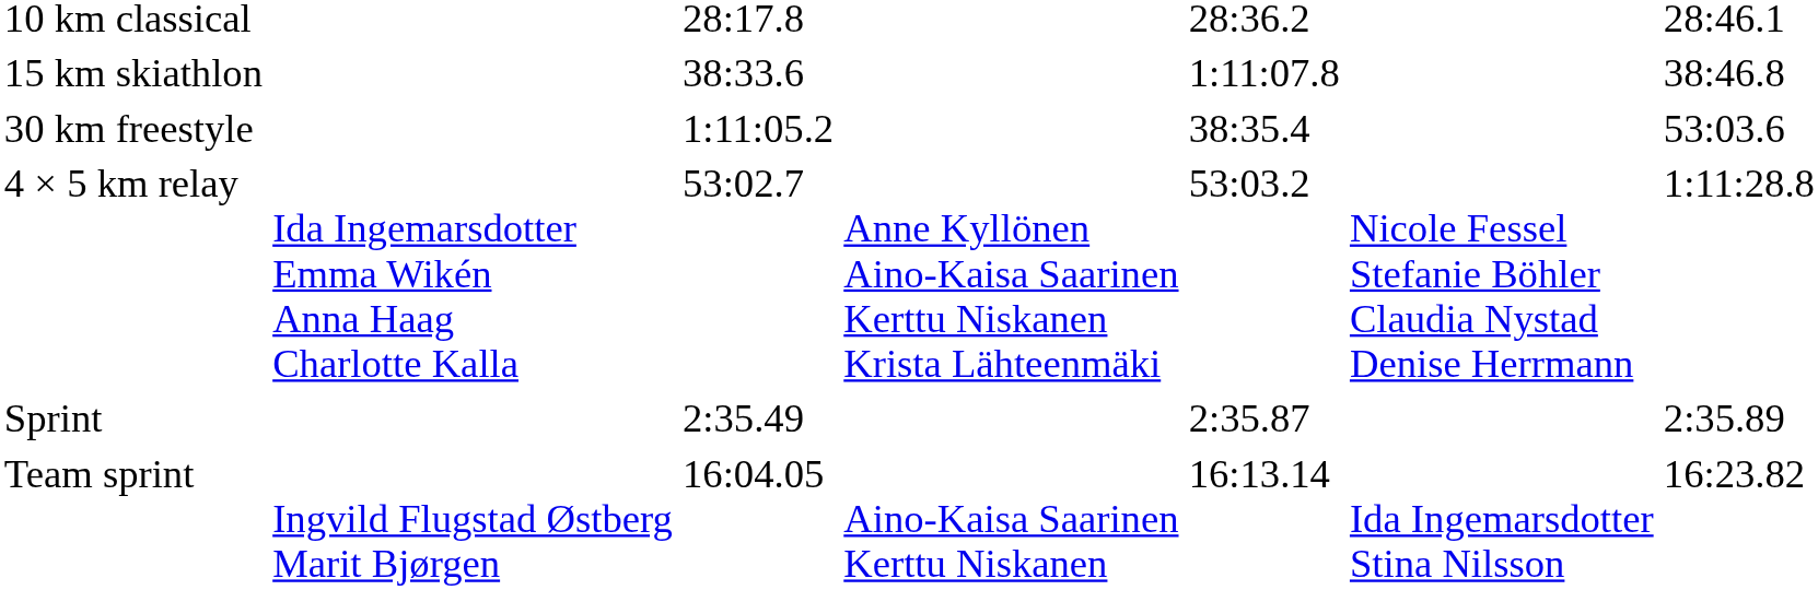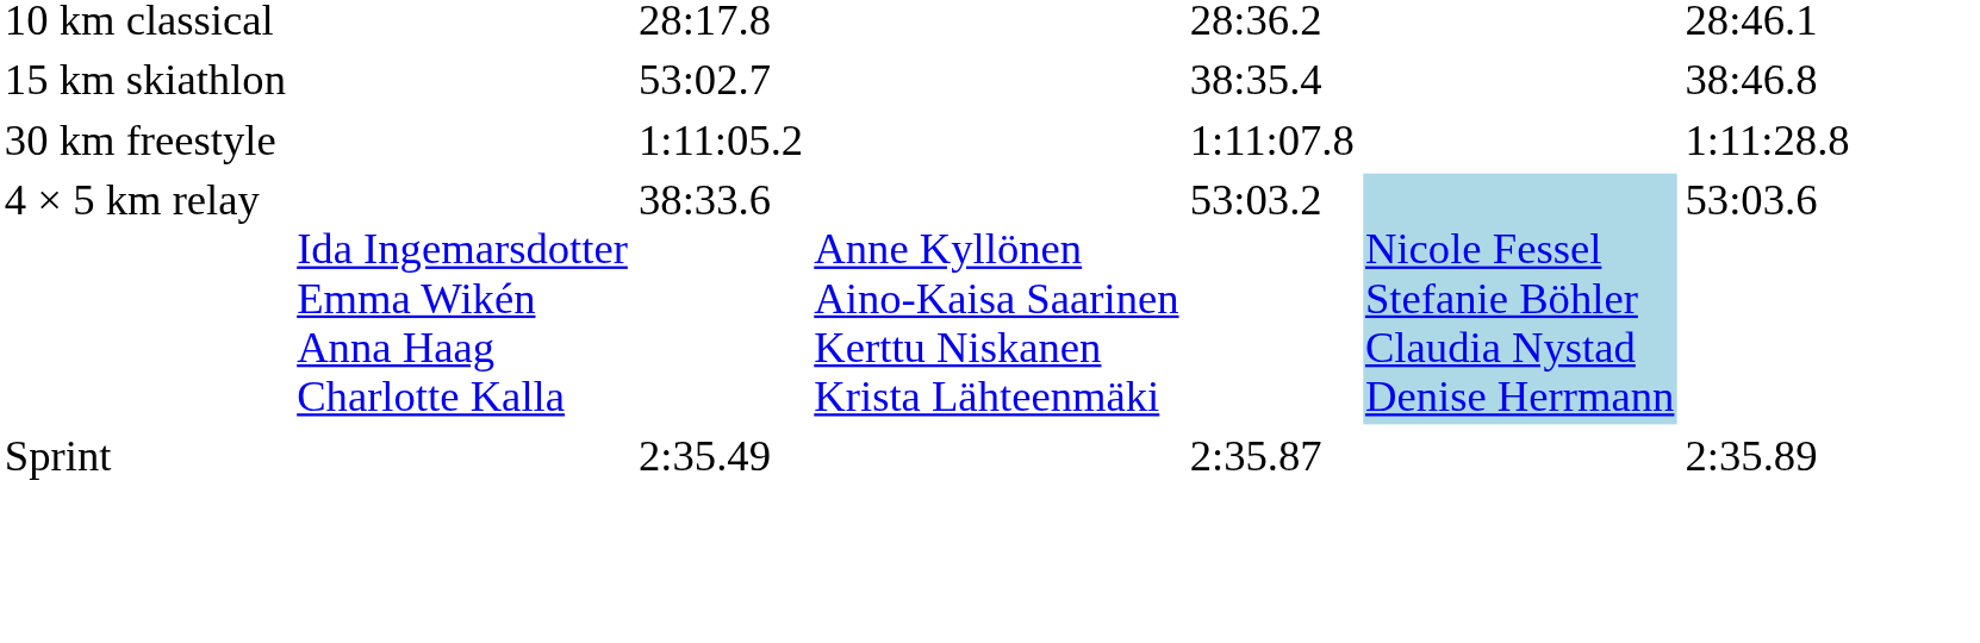15 km skiathlon | column 3: 38:33.6 -> 53:02.7
15 km skiathlon | column 5: 1:11:07.8 -> 38:35.4
30 km freestyle | column 5: 38:35.4 -> 1:11:07.8
30 km freestyle | column 7: 53:03.6 -> 1:11:28.8
4 × 5 km relay | column 3: 53:02.7 -> 38:33.6
4 × 5 km relay | column 6: no background -> lightblue background
4 × 5 km relay | column 7: 1:11:28.8 -> 53:03.6
- row: Team sprint | Ingvild Flugstad Østberg Marit Bjørgen | 16:04.05 | Aino-Kaisa Saarinen Kerttu Niskanen | 16:13.14 | Ida Ingemarsdotter Stina Nilsson | 16:23.82
